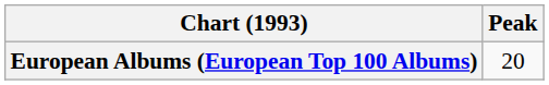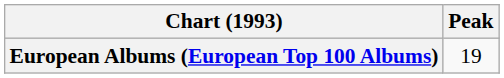European Albums (European Top 100 Albums) | Peak: 20 -> 19
